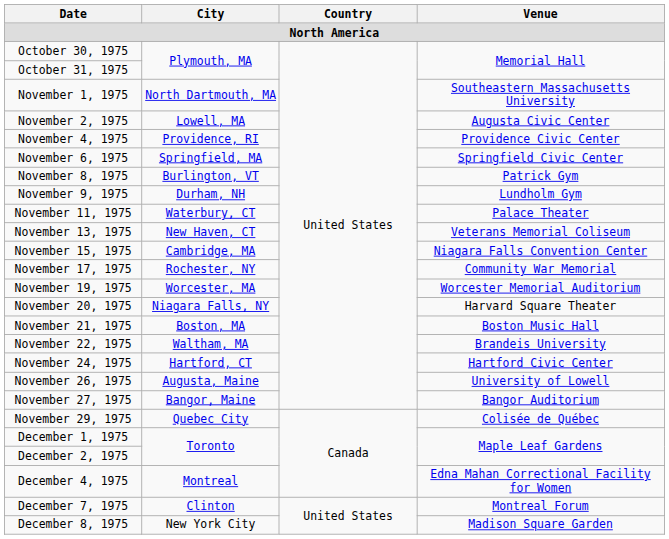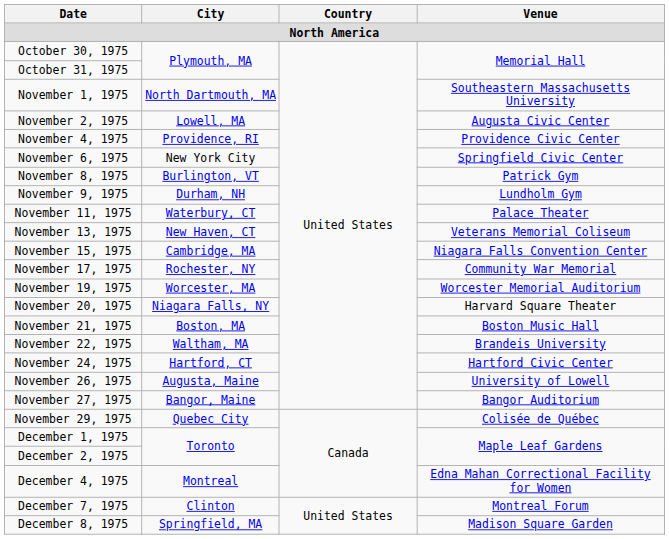November 6, 1975 | City: Springfield, MA -> New York City
December 8, 1975 | City: New York City -> Springfield, MA
